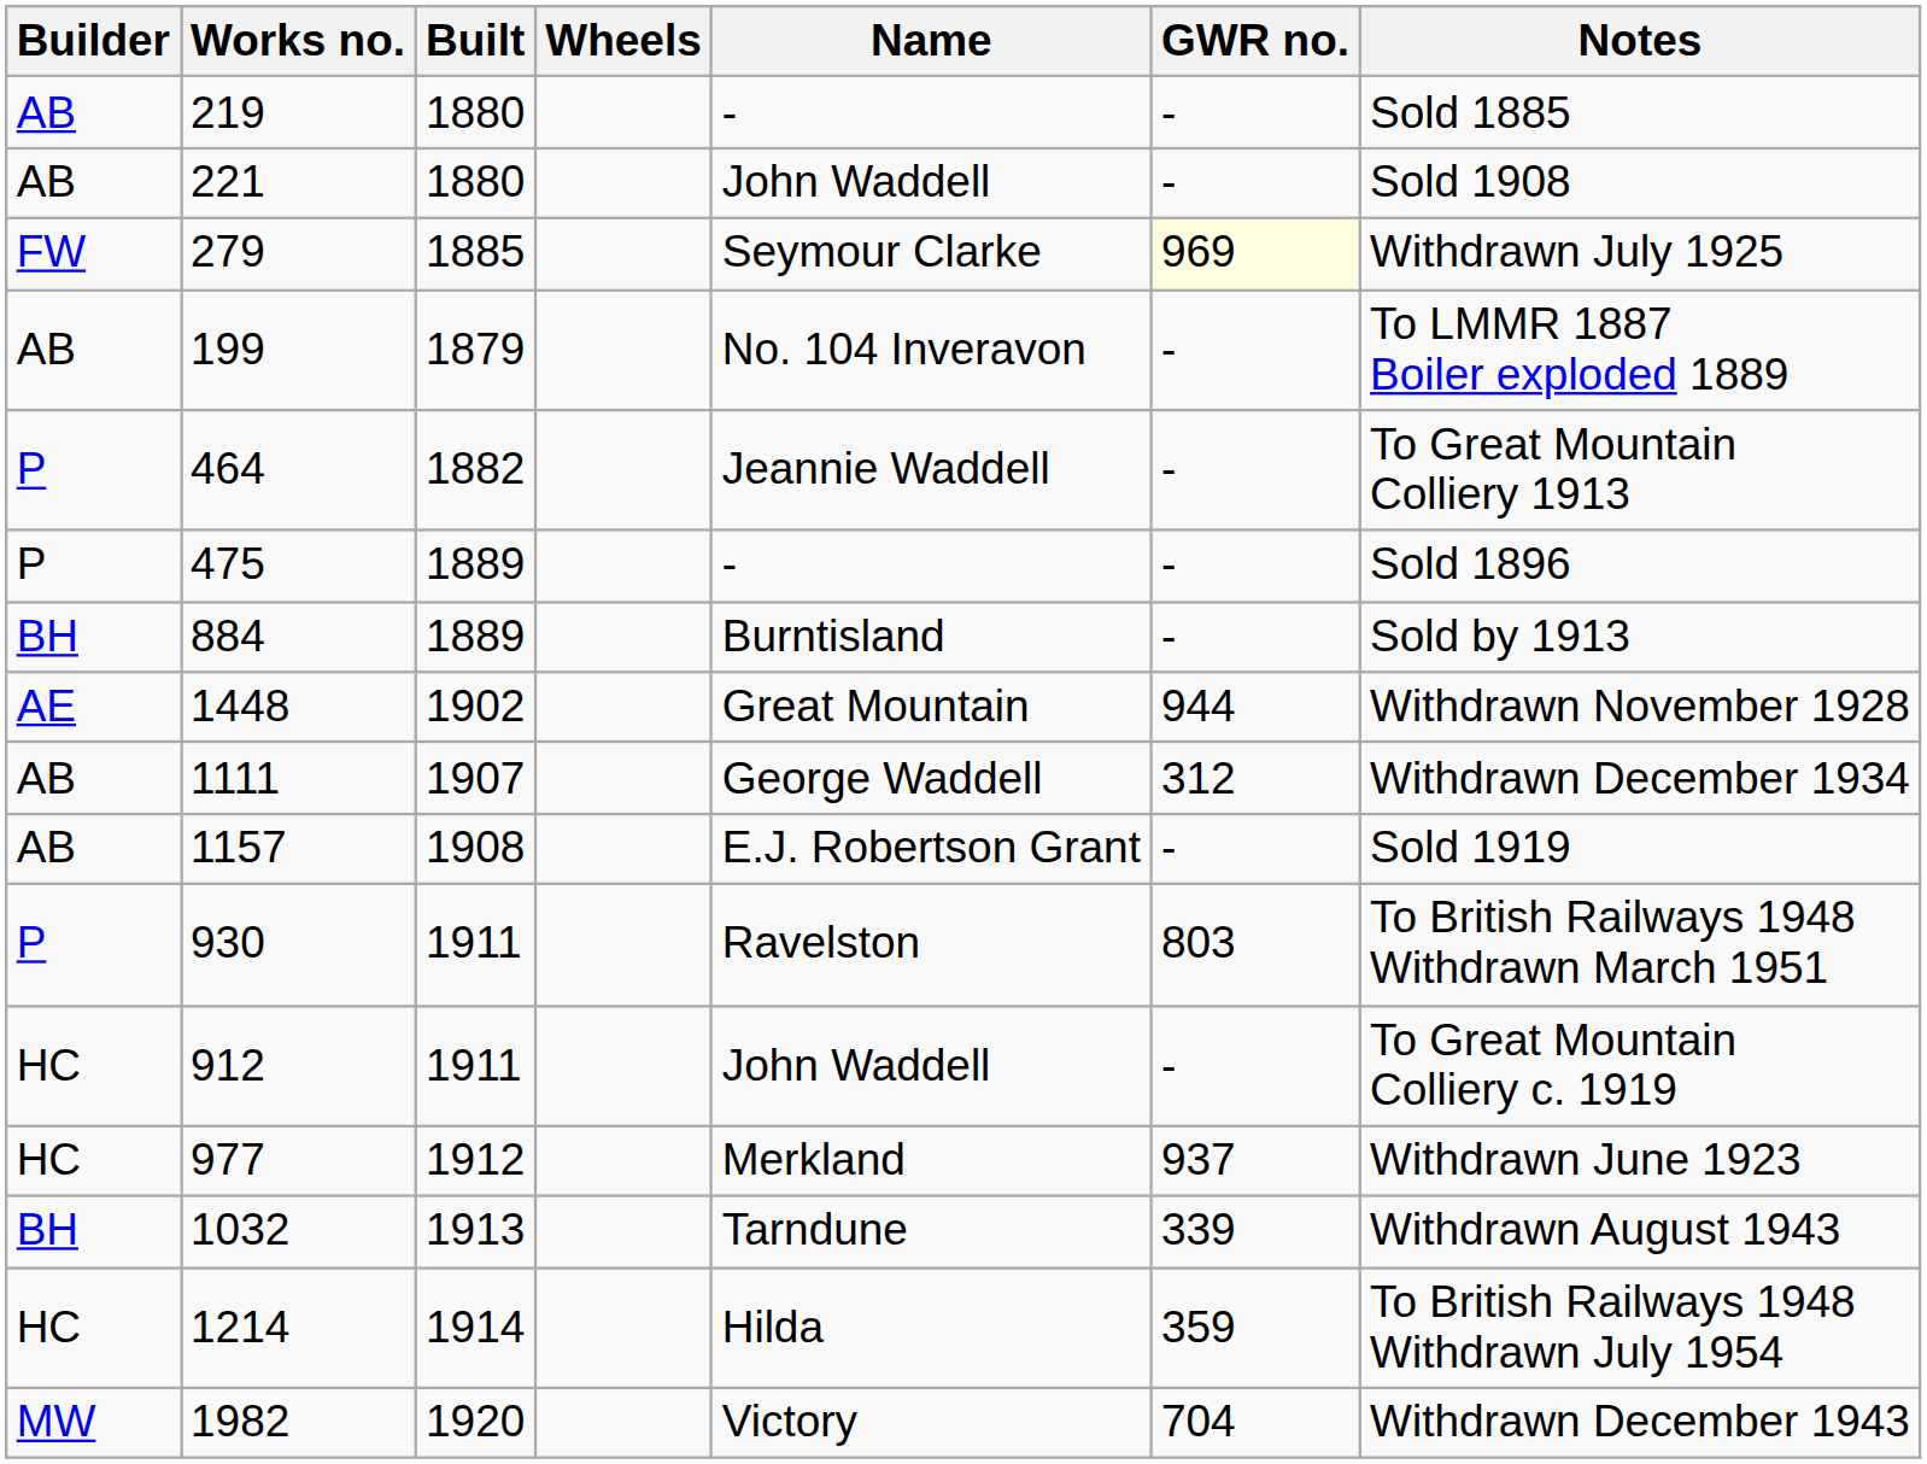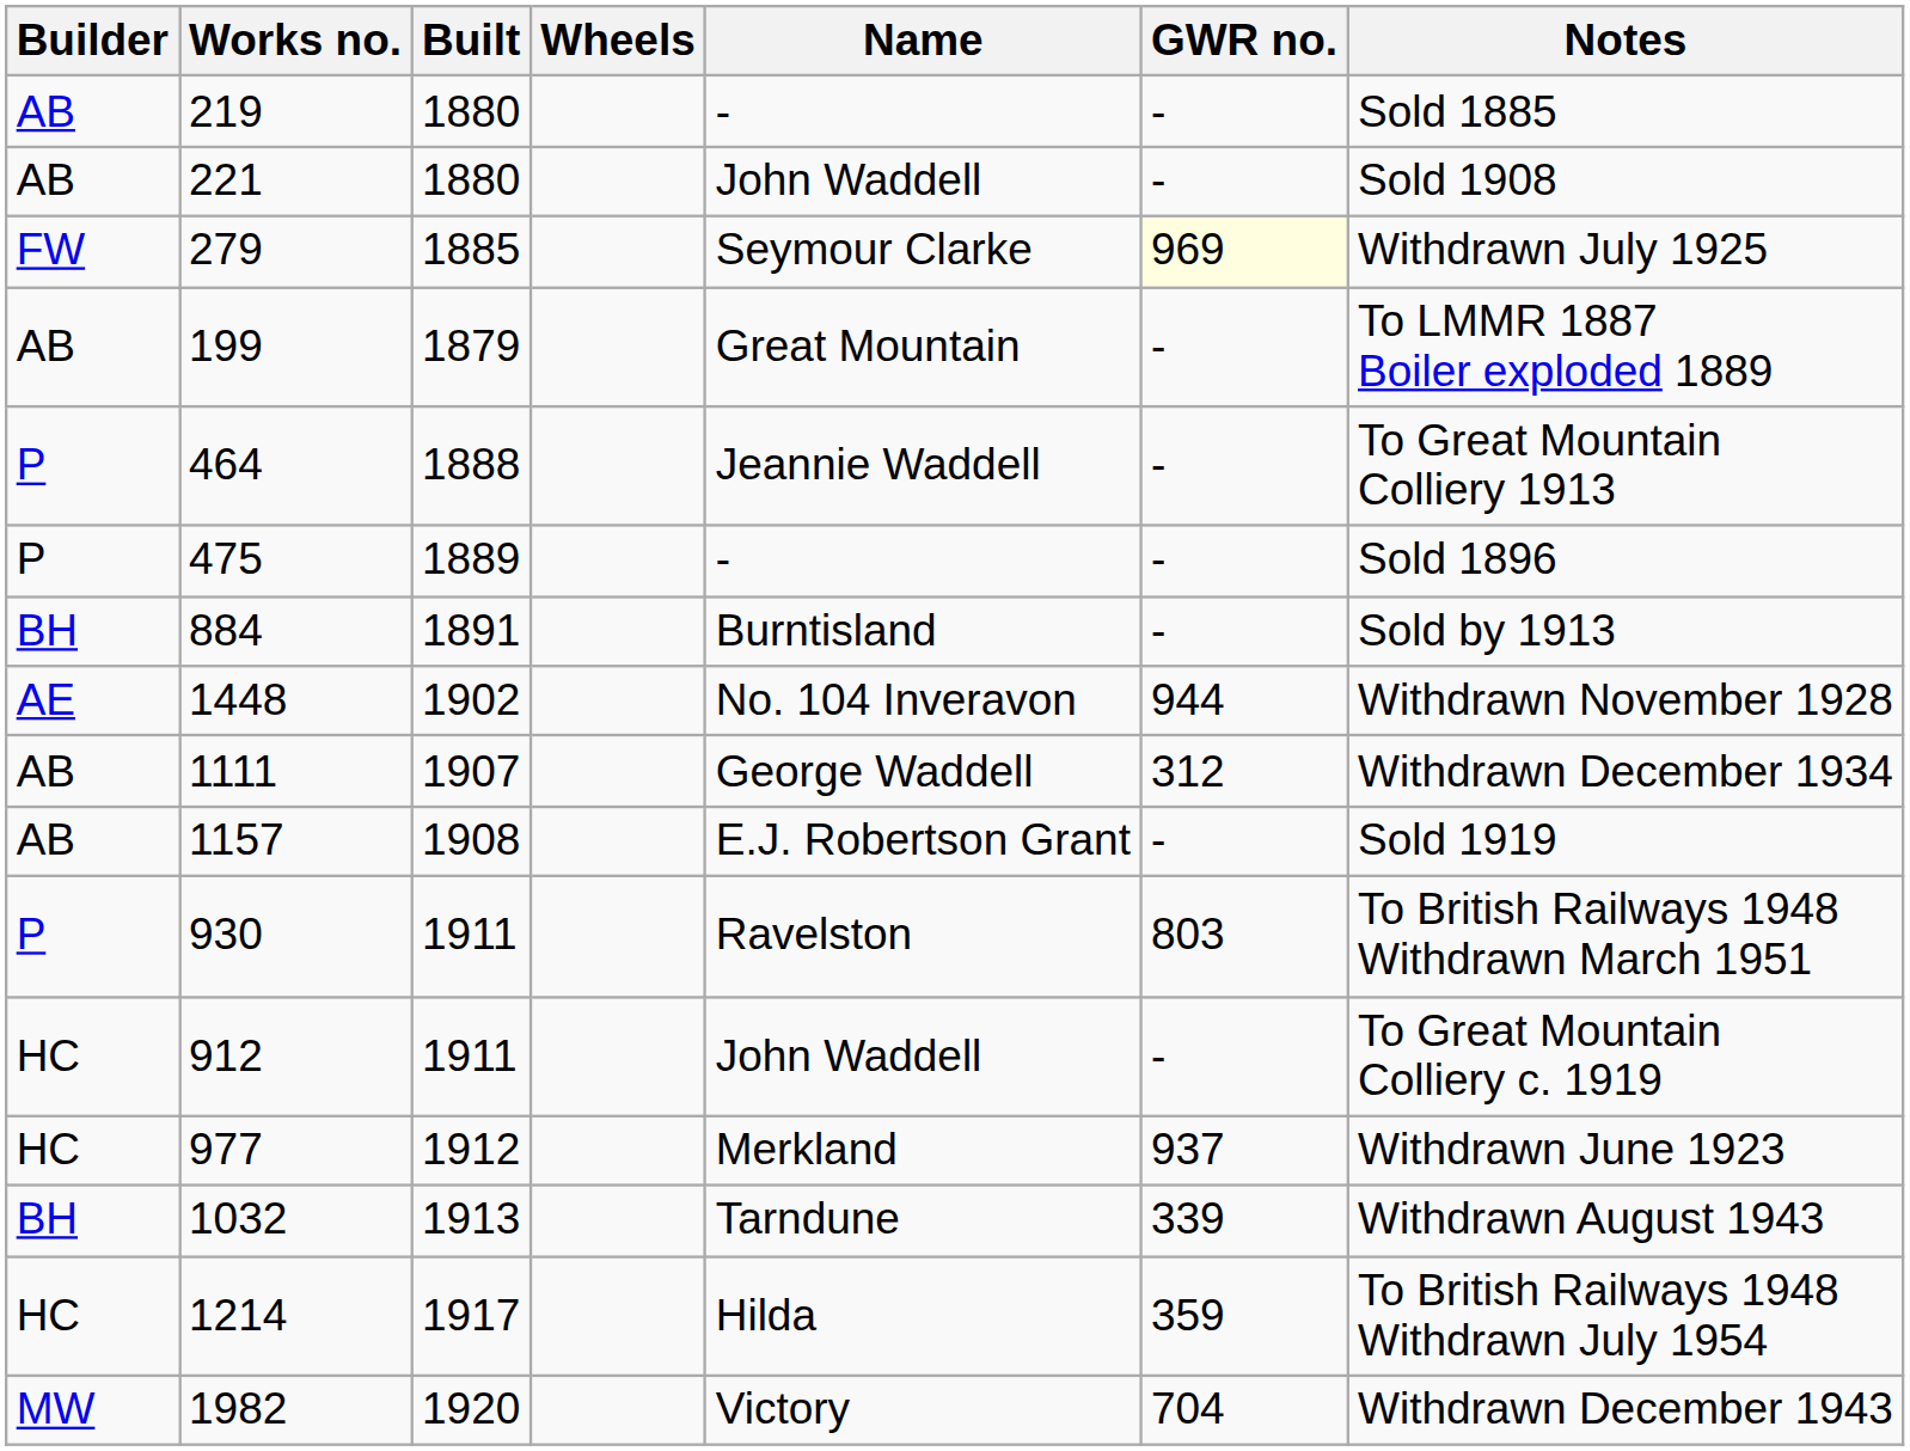199 | Name: No. 104 Inveravon -> Great Mountain
464 | Built: 1882 -> 1888
884 | Built: 1889 -> 1891
1448 | Name: Great Mountain -> No. 104 Inveravon
1214 | Built: 1914 -> 1917
